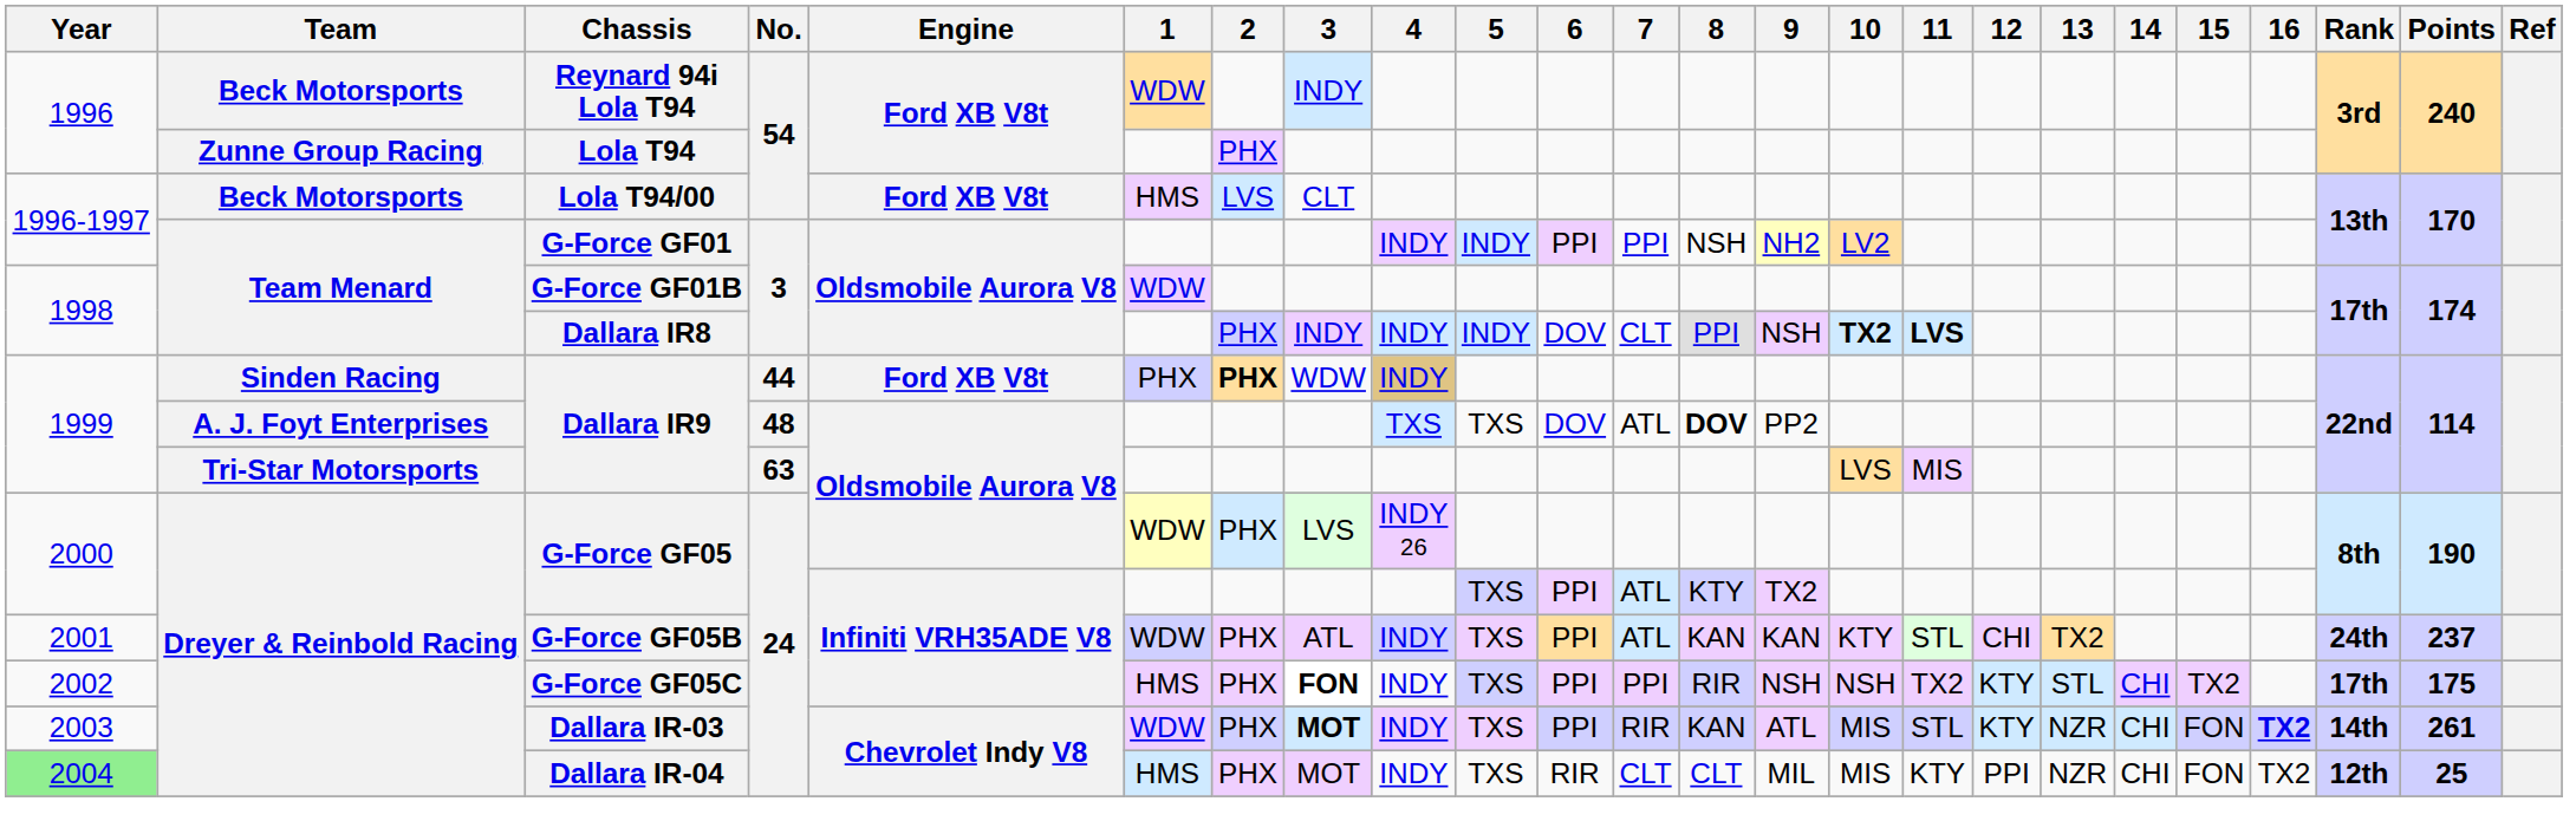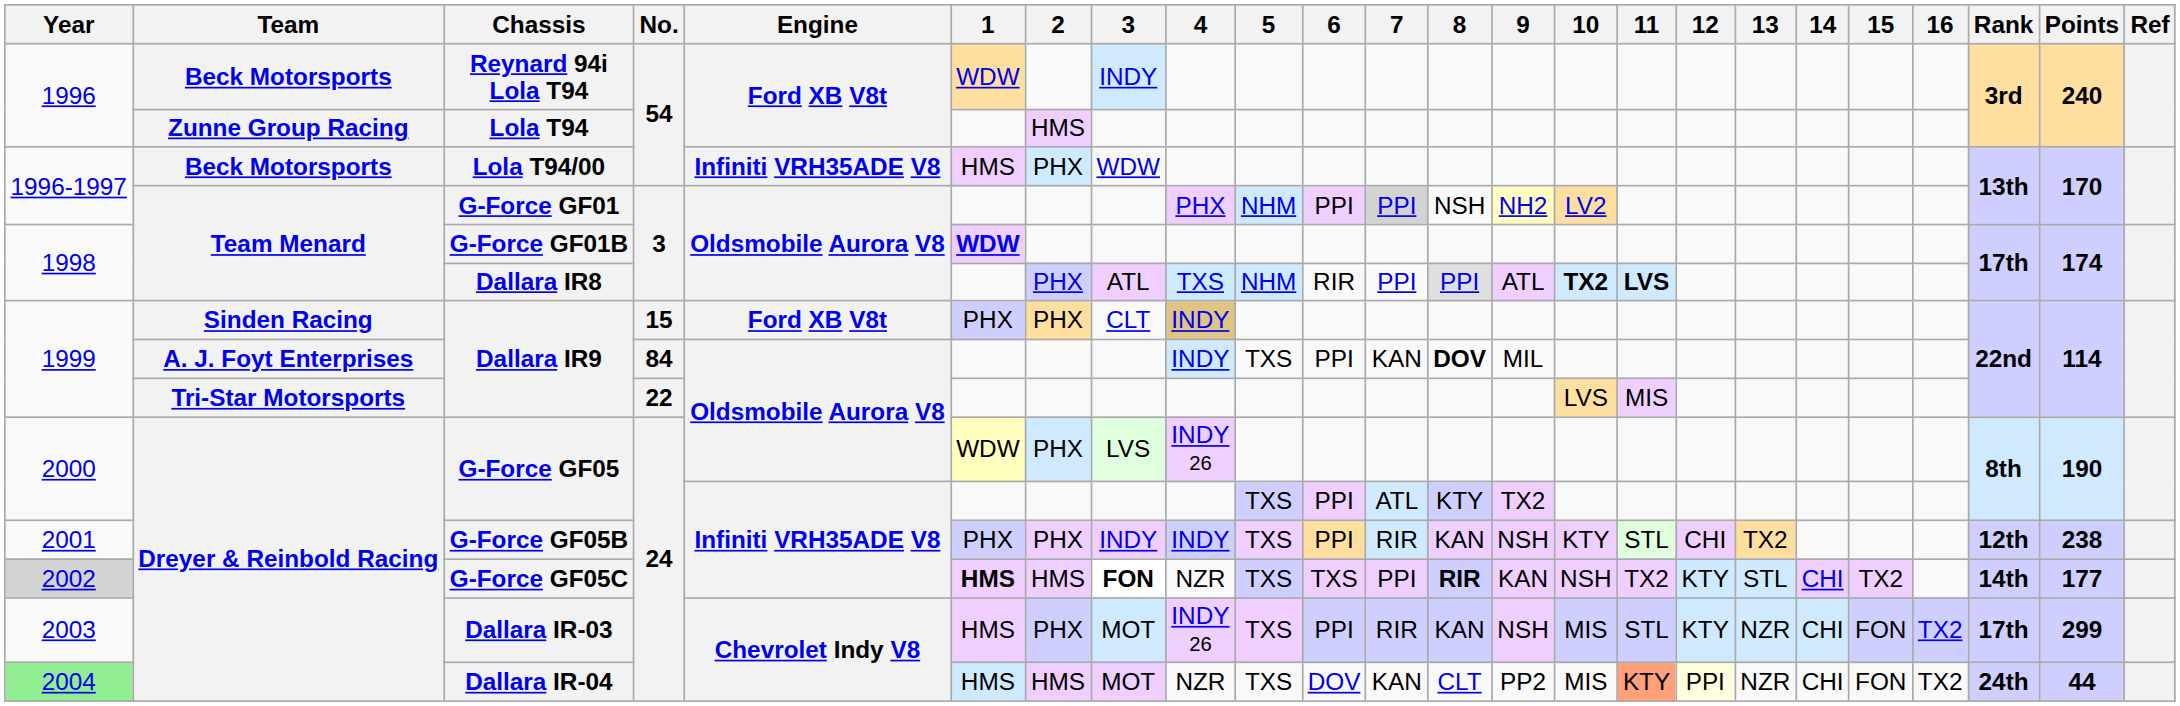Lola T94 | 2: PHX -> HMS
Lola T94/00 | Engine: Ford XB V8t -> Infiniti VRH35ADE V8
Lola T94/00 | 2: LVS -> PHX
Lola T94/00 | 3: CLT -> WDW
G-Force GF01 | 4: INDY -> PHX
G-Force GF01 | 5: INDY -> NHM
G-Force GF01 | 7: no background -> lightgrey background
G-Force GF01B | 1: normal -> bold
Dallara IR8 | 3: INDY -> ATL
Dallara IR8 | 4: INDY -> TXS
Dallara IR8 | 5: INDY -> NHM
Dallara IR8 | 6: DOV -> RIR
Dallara IR8 | 7: CLT -> PPI
Dallara IR8 | 9: NSH -> ATL
Sinden Racing / Dallara IR9 | No.: 44 -> 15
Sinden Racing / Dallara IR9 | 2: bold -> normal
Sinden Racing / Dallara IR9 | 3: WDW -> CLT
A. J. Foyt Enterprises / Dallara IR9 | No.: 48 -> 84
A. J. Foyt Enterprises / Dallara IR9 | 4: TXS -> INDY
A. J. Foyt Enterprises / Dallara IR9 | 6: DOV -> PPI
A. J. Foyt Enterprises / Dallara IR9 | 7: ATL -> KAN
A. J. Foyt Enterprises / Dallara IR9 | 9: PP2 -> MIL
Tri-Star Motorsports / Dallara IR9 | No.: 63 -> 22
G-Force GF05B | 1: WDW -> PHX
G-Force GF05B | 3: ATL -> INDY
G-Force GF05B | 7: ATL -> RIR
G-Force GF05B | 9: KAN -> NSH
G-Force GF05B | Rank: 24th -> 12th
G-Force GF05B | Points: 237 -> 238
G-Force GF05C | Year: no background -> lightgrey background
G-Force GF05C | 1: normal -> bold
G-Force GF05C | 2: PHX -> HMS
G-Force GF05C | 4: INDY -> NZR
G-Force GF05C | 6: PPI -> TXS
G-Force GF05C | 8: normal -> bold
G-Force GF05C | 9: NSH -> KAN
G-Force GF05C | Rank: 17th -> 14th
G-Force GF05C | Points: 175 -> 177
Dallara IR-03 | 1: WDW -> HMS
Dallara IR-03 | 3: bold -> normal
Dallara IR-03 | 4: INDY -> INDY 26
Dallara IR-03 | 9: ATL -> NSH
Dallara IR-03 | 16: bold -> normal
Dallara IR-03 | Rank: 14th -> 17th
Dallara IR-03 | Points: 261 -> 299
Dallara IR-04 | 2: PHX -> HMS
Dallara IR-04 | 4: INDY -> NZR
Dallara IR-04 | 6: RIR -> DOV
Dallara IR-04 | 7: CLT -> KAN
Dallara IR-04 | 9: MIL -> PP2
Dallara IR-04 | 11: no background -> lightsalmon background
Dallara IR-04 | 12: no background -> lightyellow background
Dallara IR-04 | Rank: 12th -> 24th
Dallara IR-04 | Points: 25 -> 44
